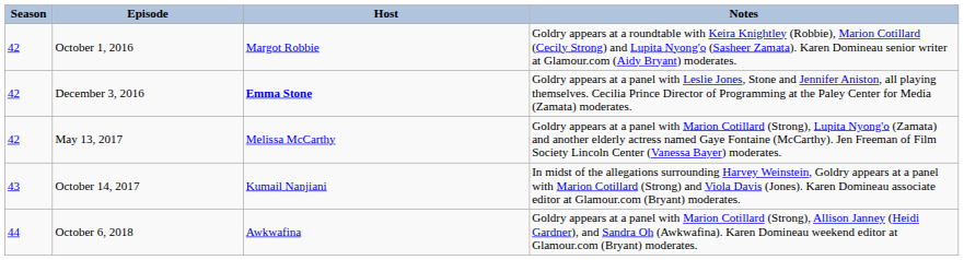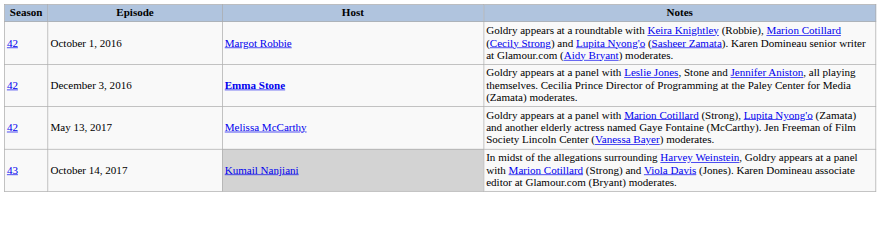October 14, 2017 | Host: no background -> lightgrey background
- row: 44 | October 6, 2018 | Awkwafina | Goldry appears at a panel with Marion Cotillard (Strong), Allison Janney (Heidi Gardner), and Sandra Oh (Awkwafina). Karen Domineau weekend editor at Glamour.com (Bryant) moderates.
